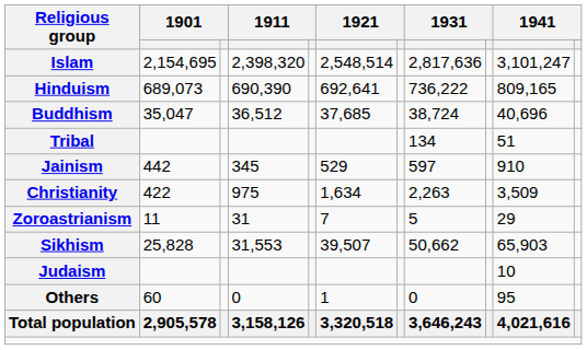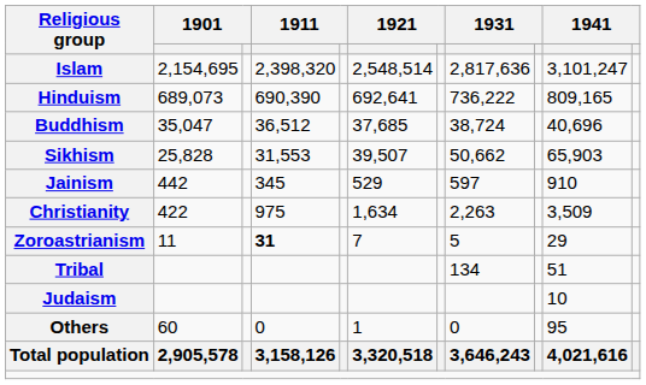rows swapped: Sikhism <-> Tribal
Zoroastrianism | column 4: normal -> bold
